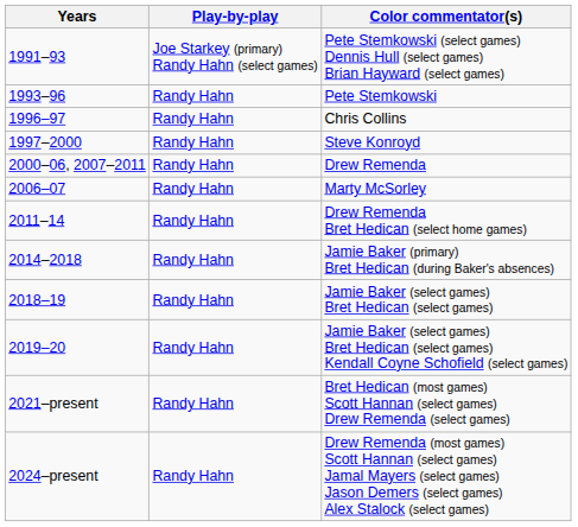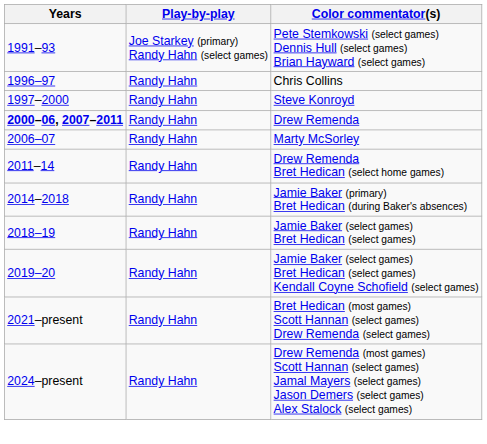- row: 1993–96 | Randy Hahn | Pete Stemkowski
Drew Remenda | Years: normal -> bold
